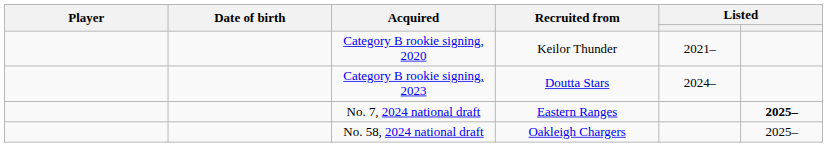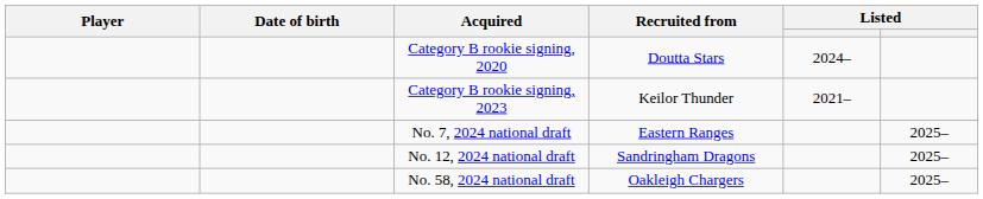Category B rookie signing, 2020 | Recruited from: Keilor Thunder -> Doutta Stars
Category B rookie signing, 2020 | column 5: 2021– -> 2024–
Category B rookie signing, 2023 | Recruited from: Doutta Stars -> Keilor Thunder
Category B rookie signing, 2023 | column 5: 2024– -> 2021–
No. 7, 2024 national draft | column 6: bold -> normal
+ row: No. 12, 2024 national draft | Sandringham Dragons | 2025–
